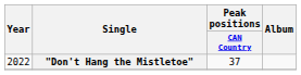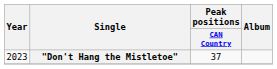"Don't Hang the Mistletoe" | Year: 2022 -> 2023
